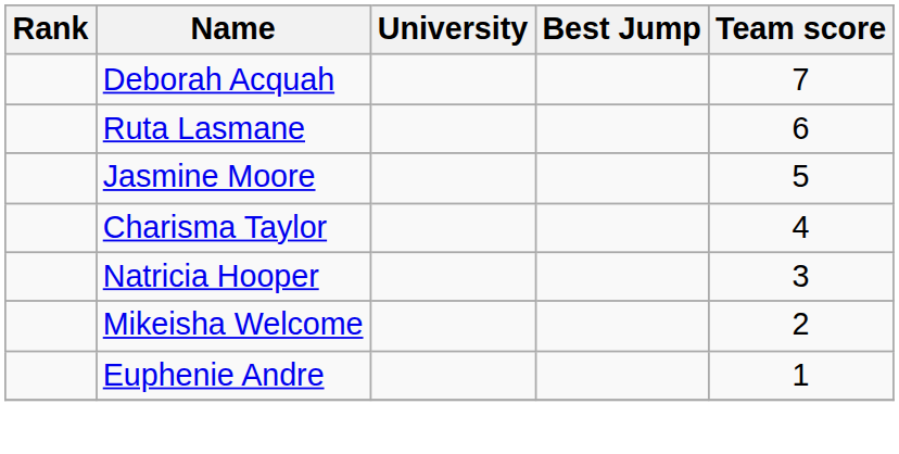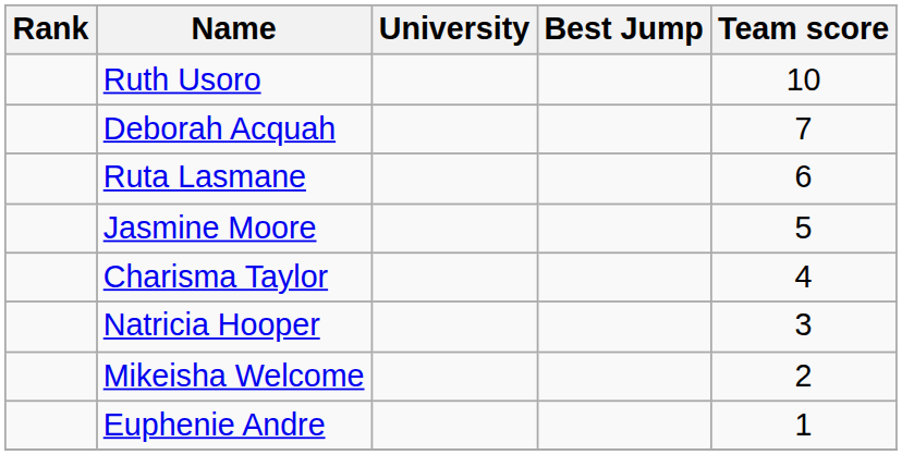+ row: Ruth Usoro | 10
